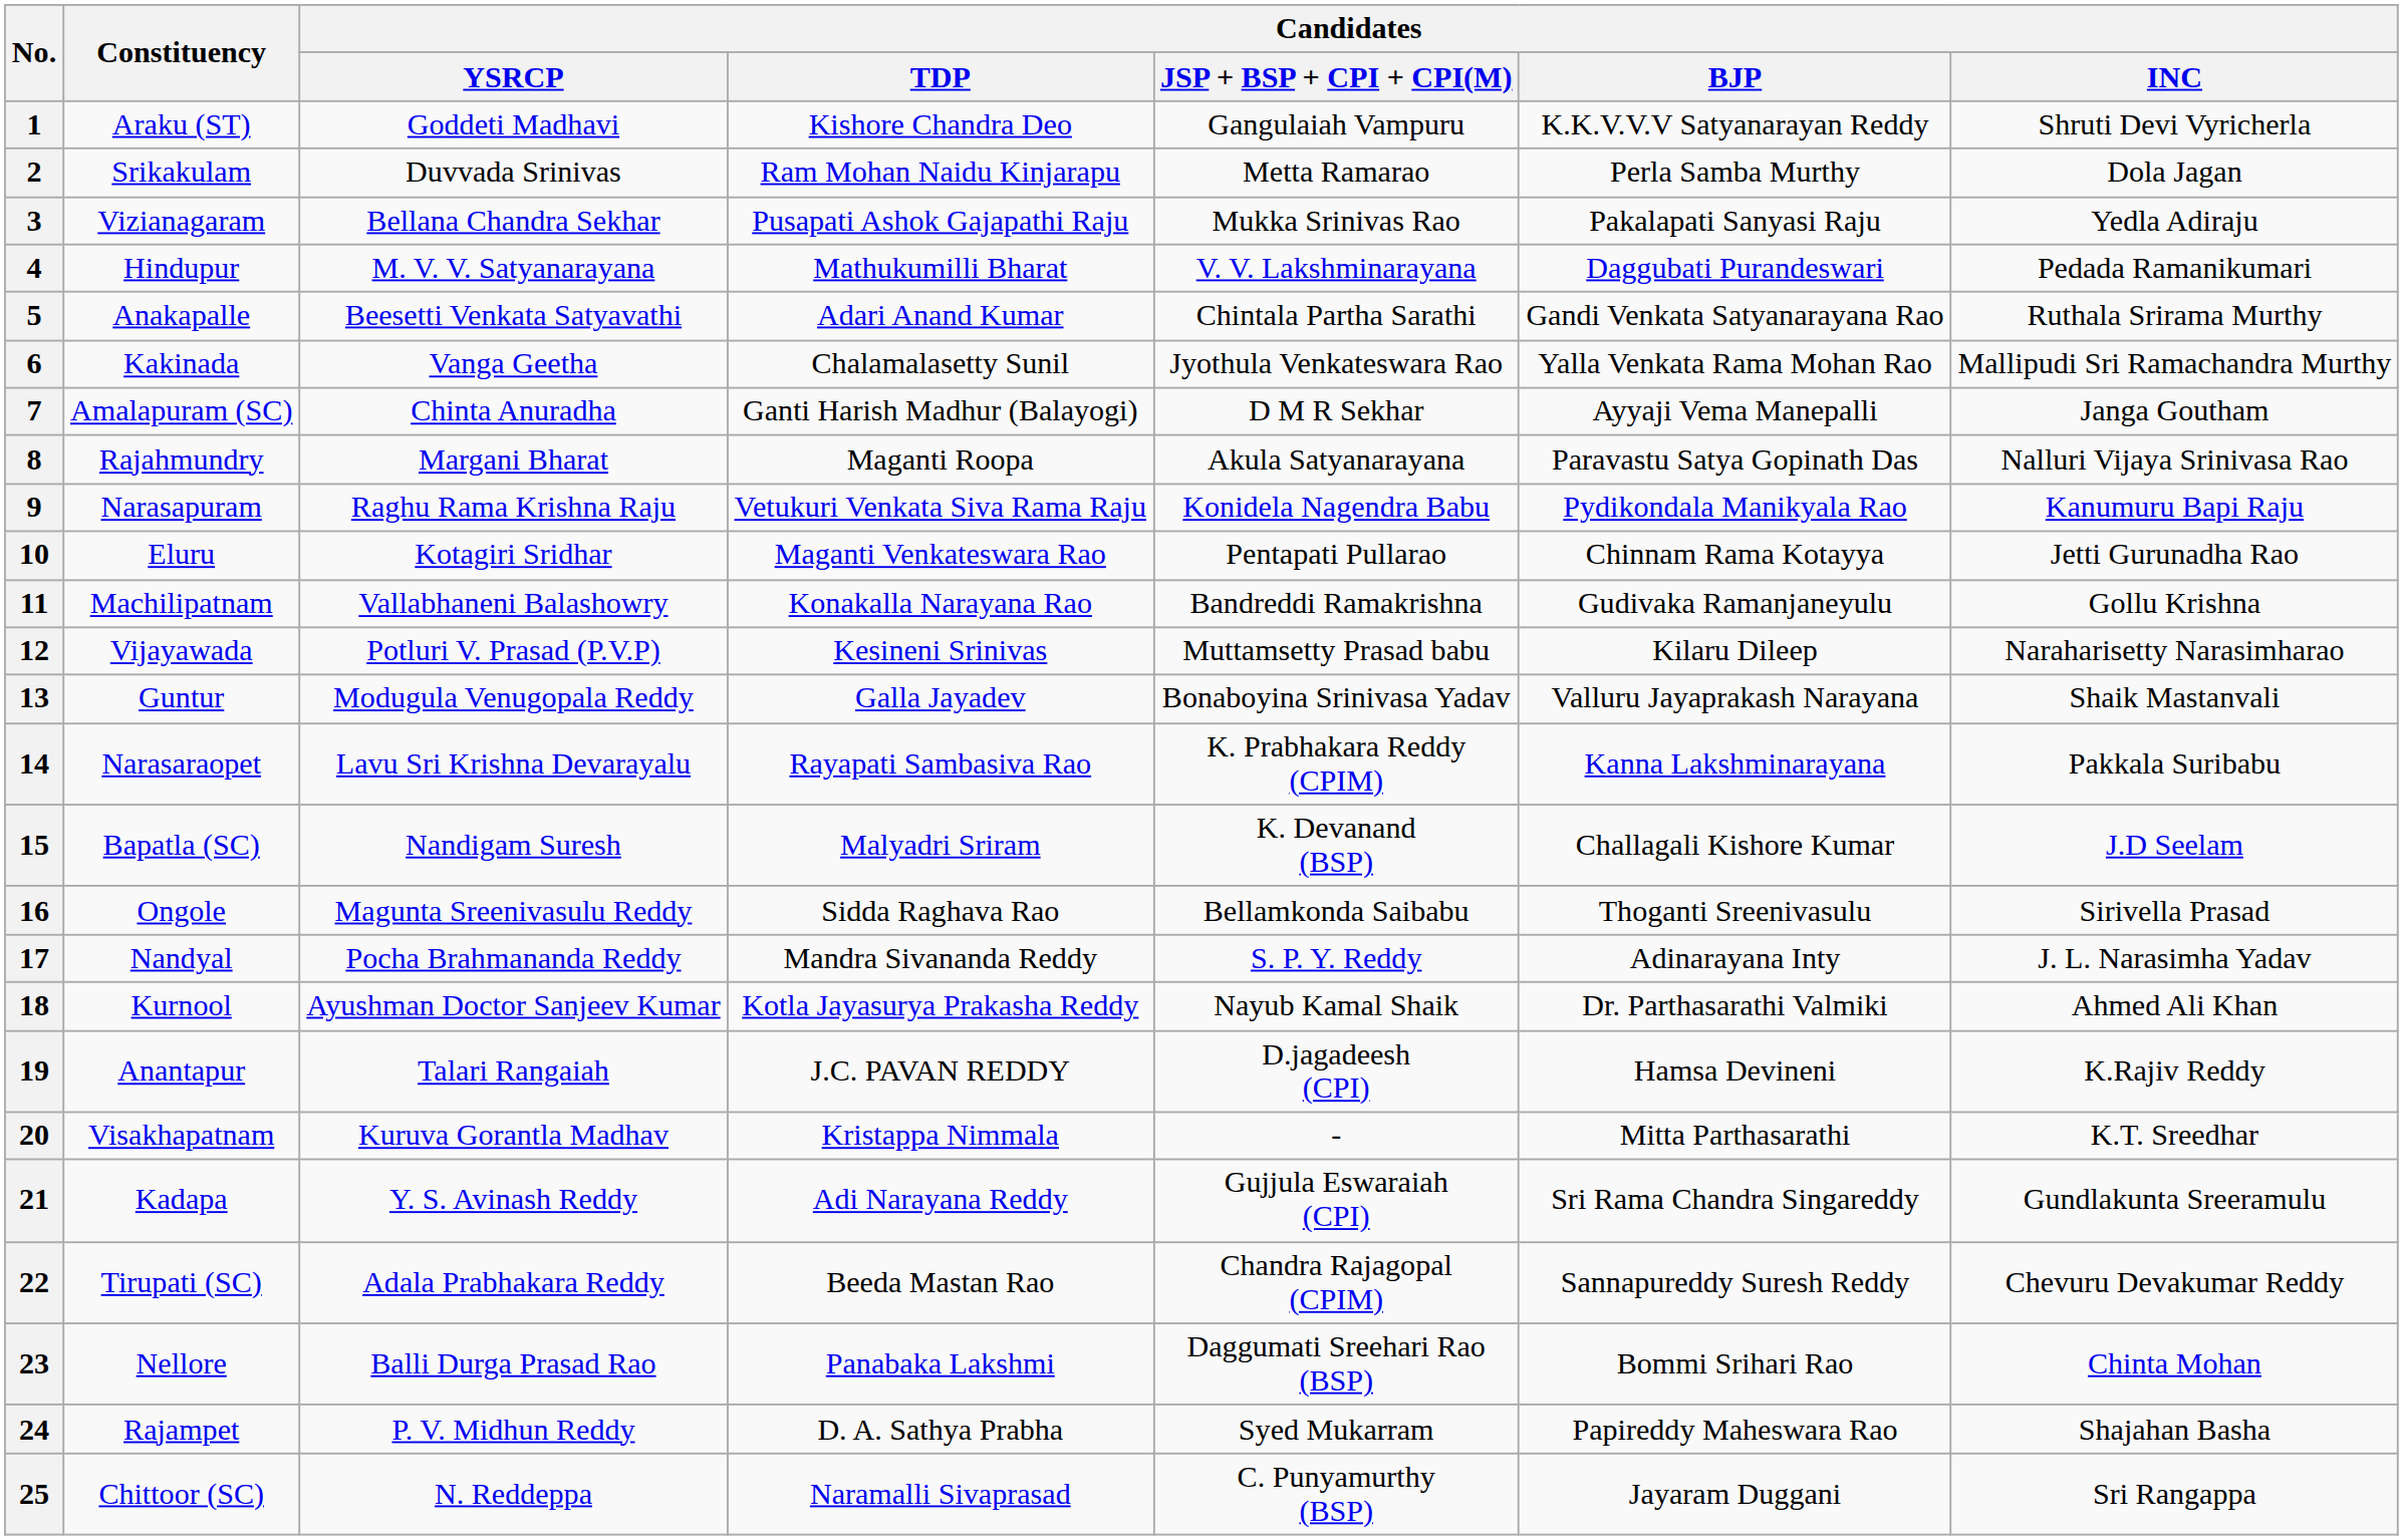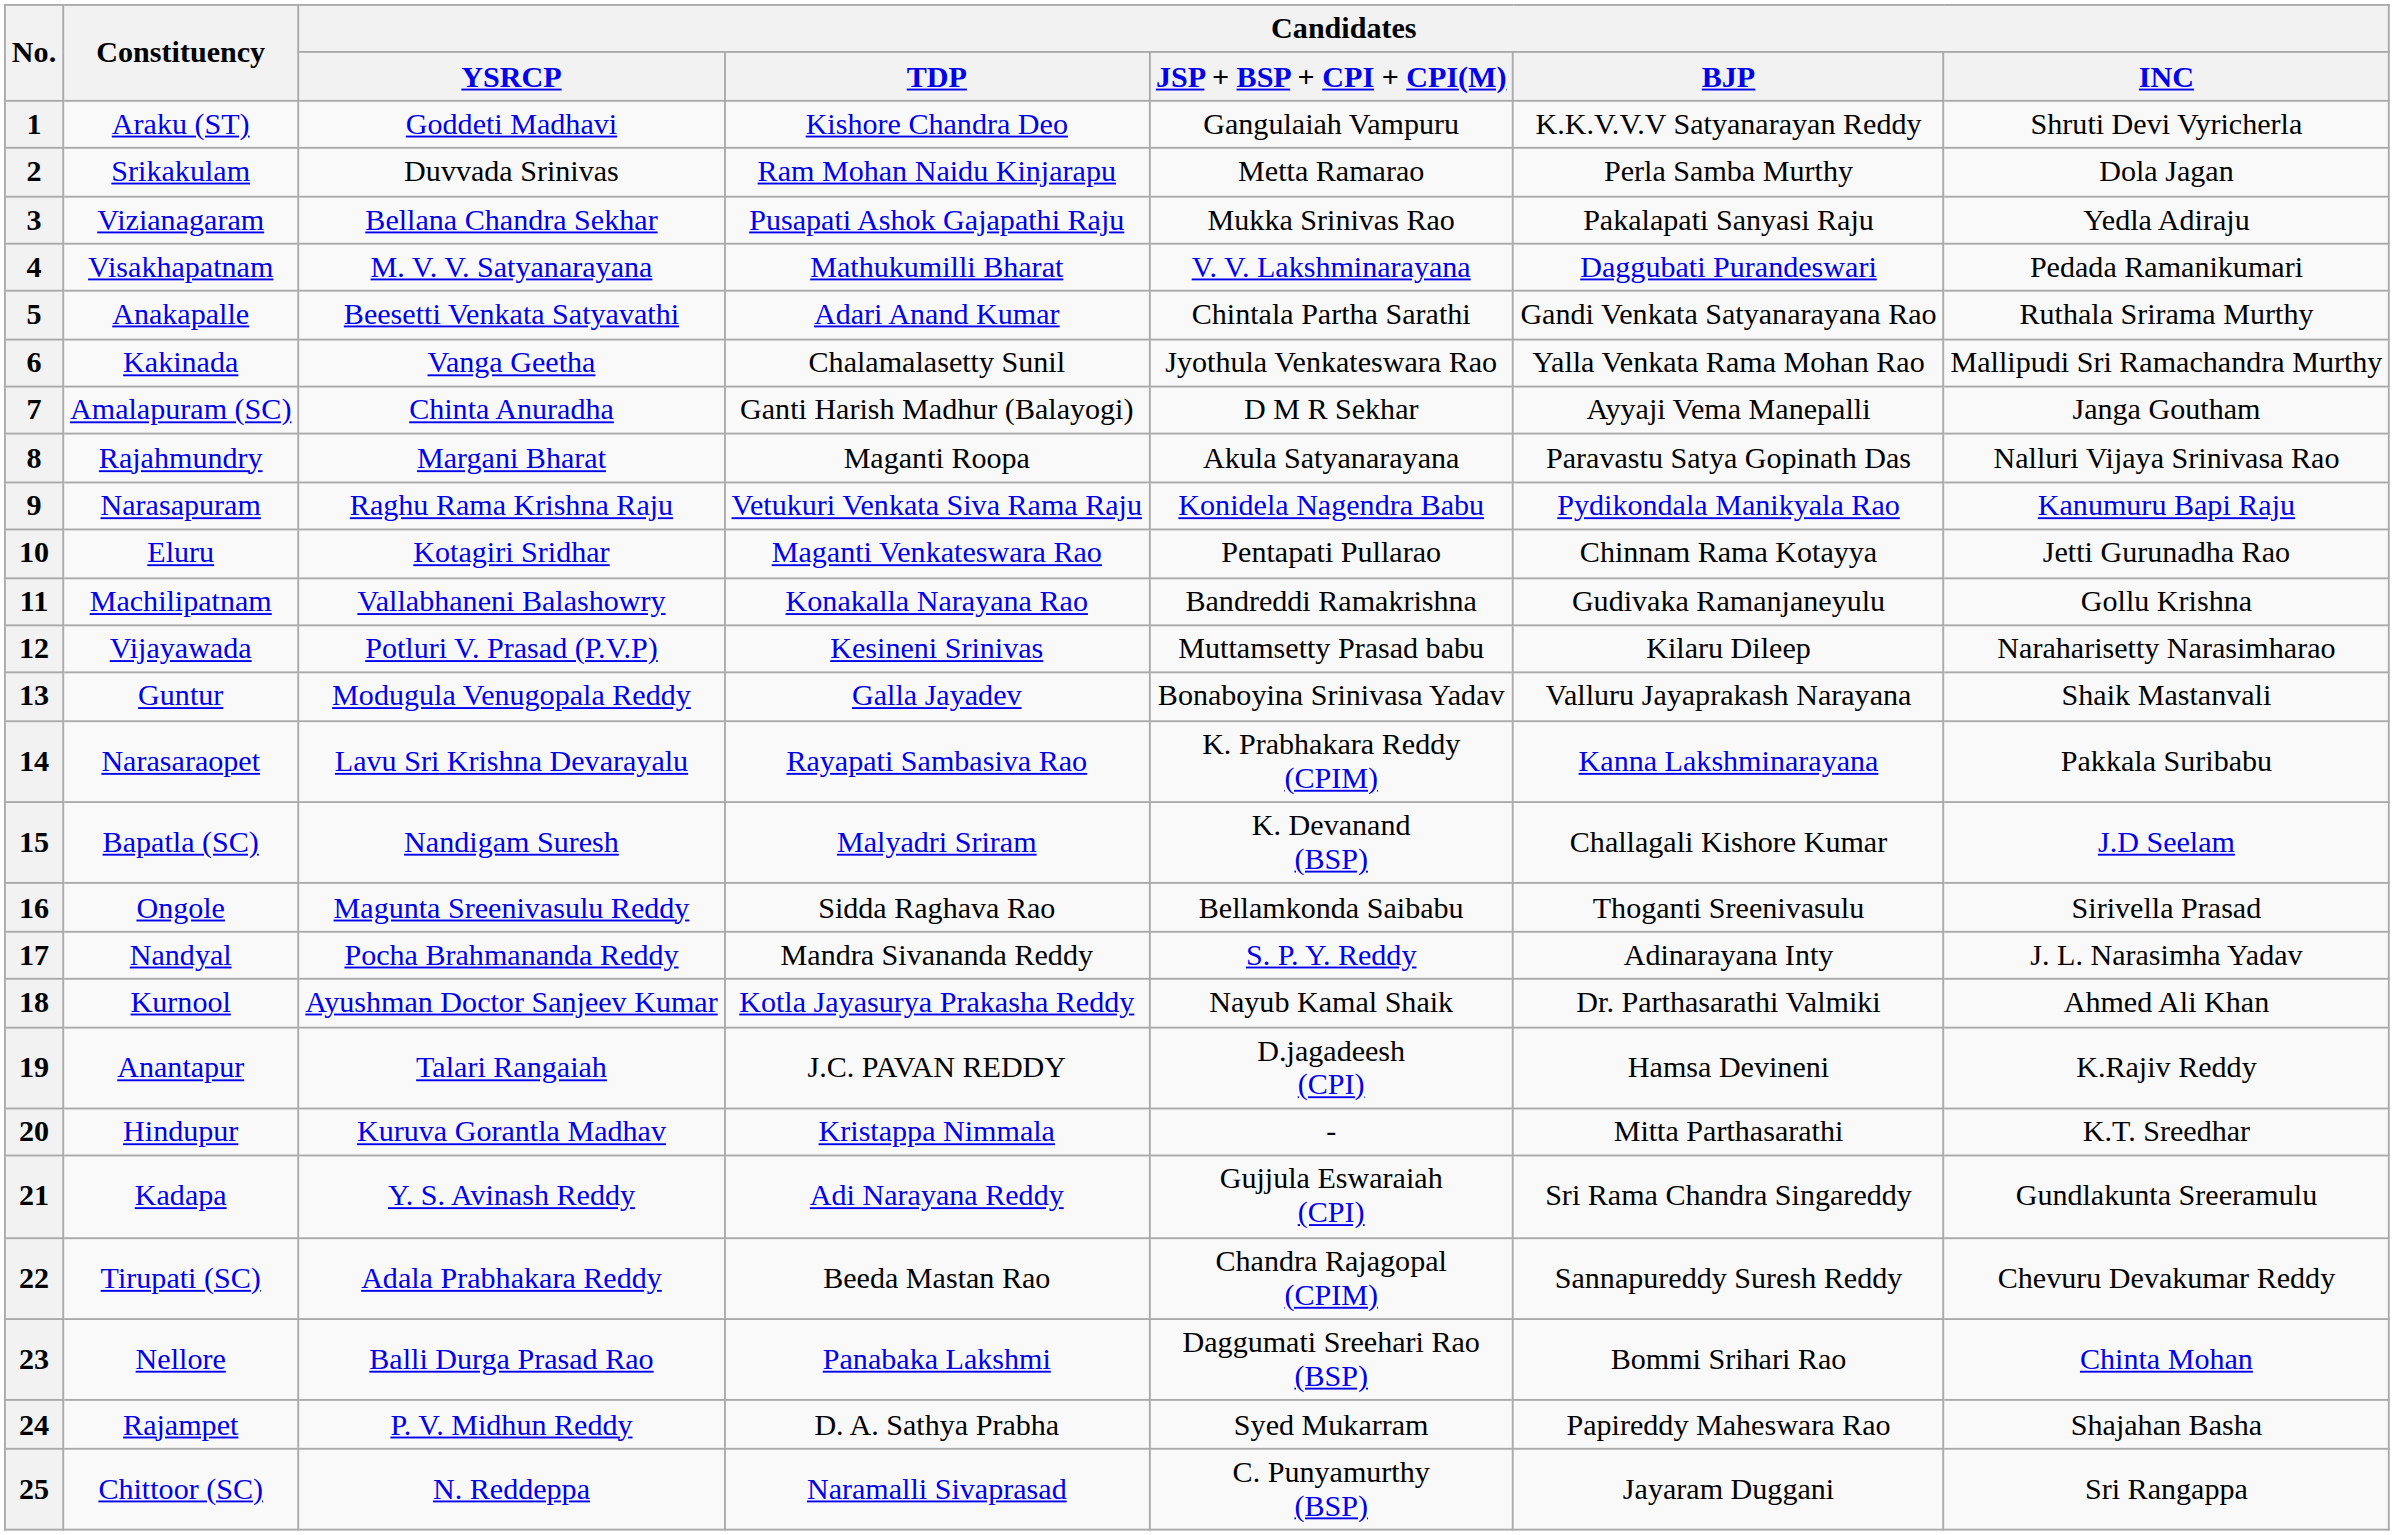4 | Constituency: Hindupur -> Visakhapatnam
20 | Constituency: Visakhapatnam -> Hindupur
